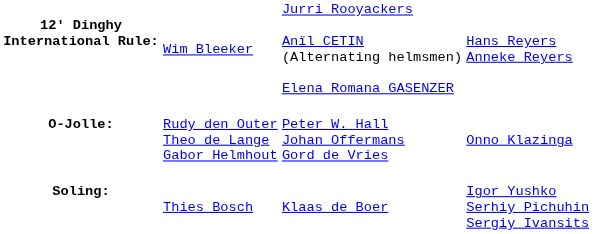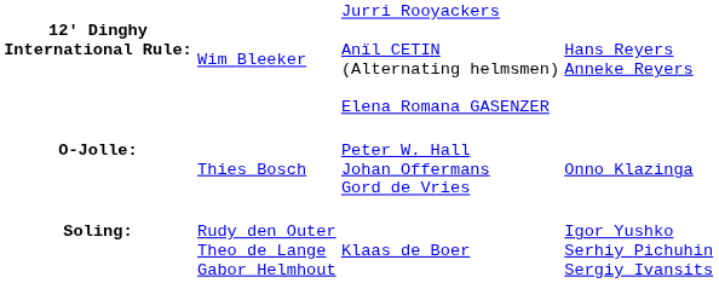O-Jolle: | column 2: Rudy den Outer Theo de Lange Gabor Helmhout -> Thies Bosch
Soling: | column 2: Thies Bosch -> Rudy den Outer Theo de Lange Gabor Helmhout
